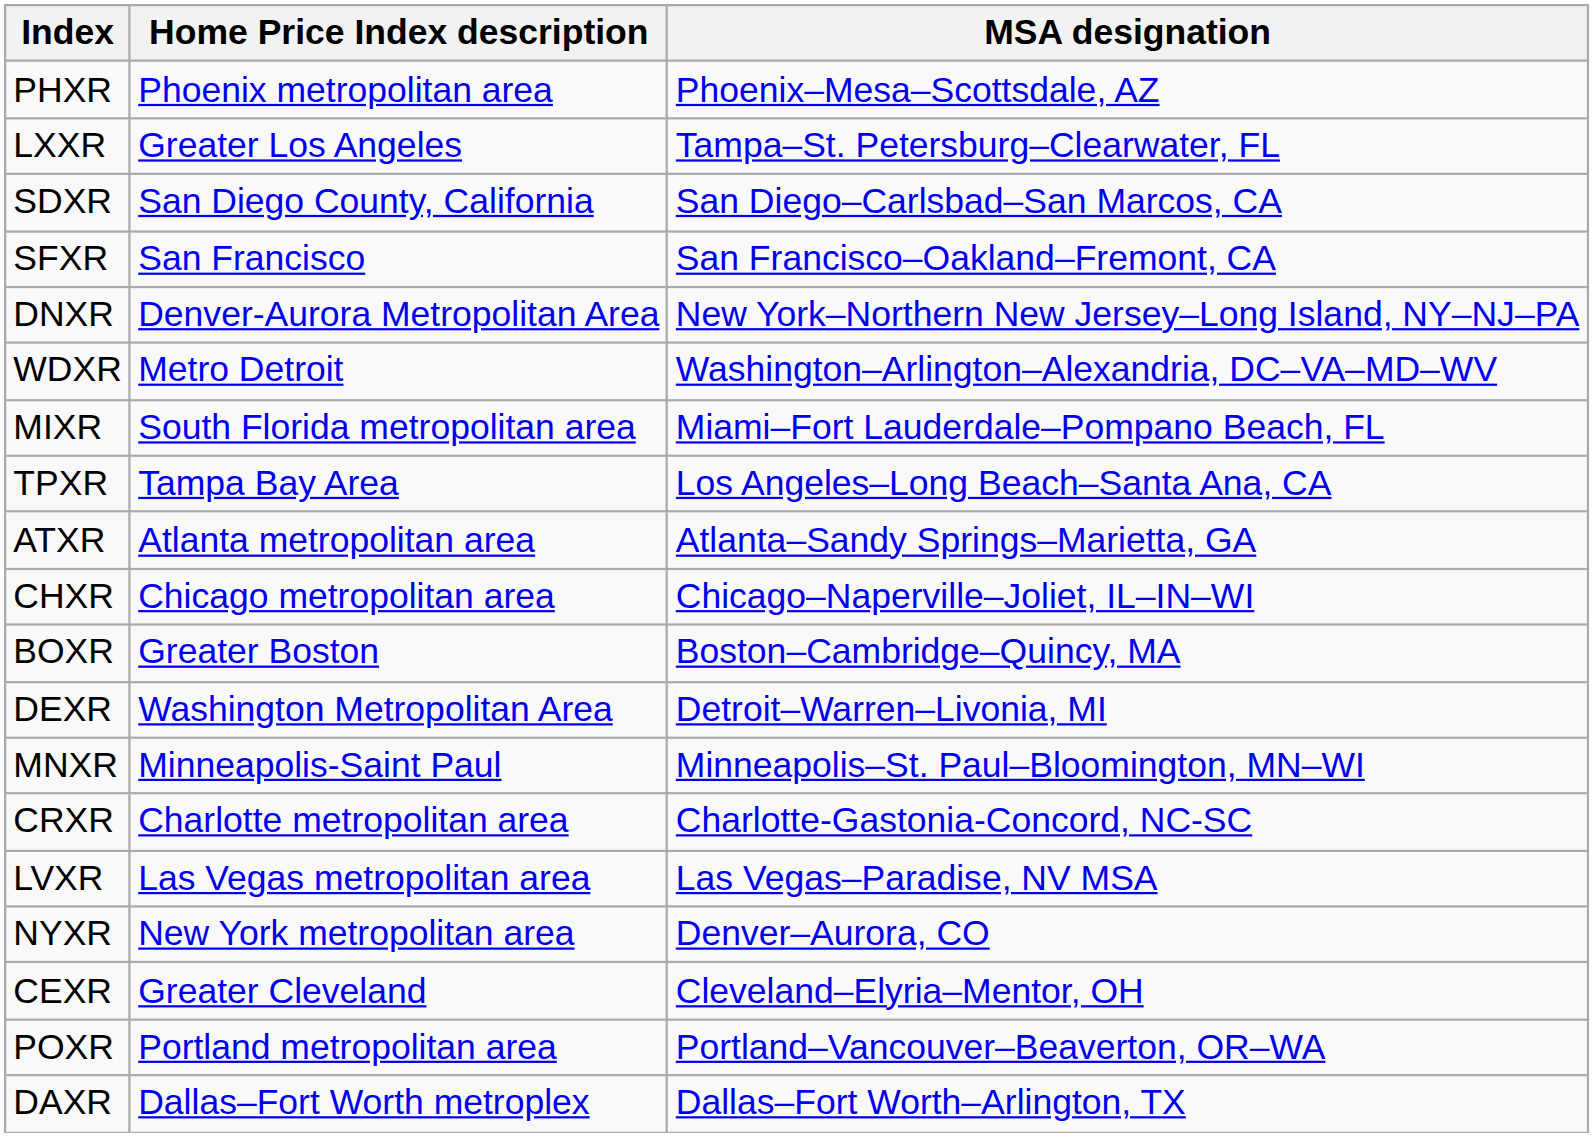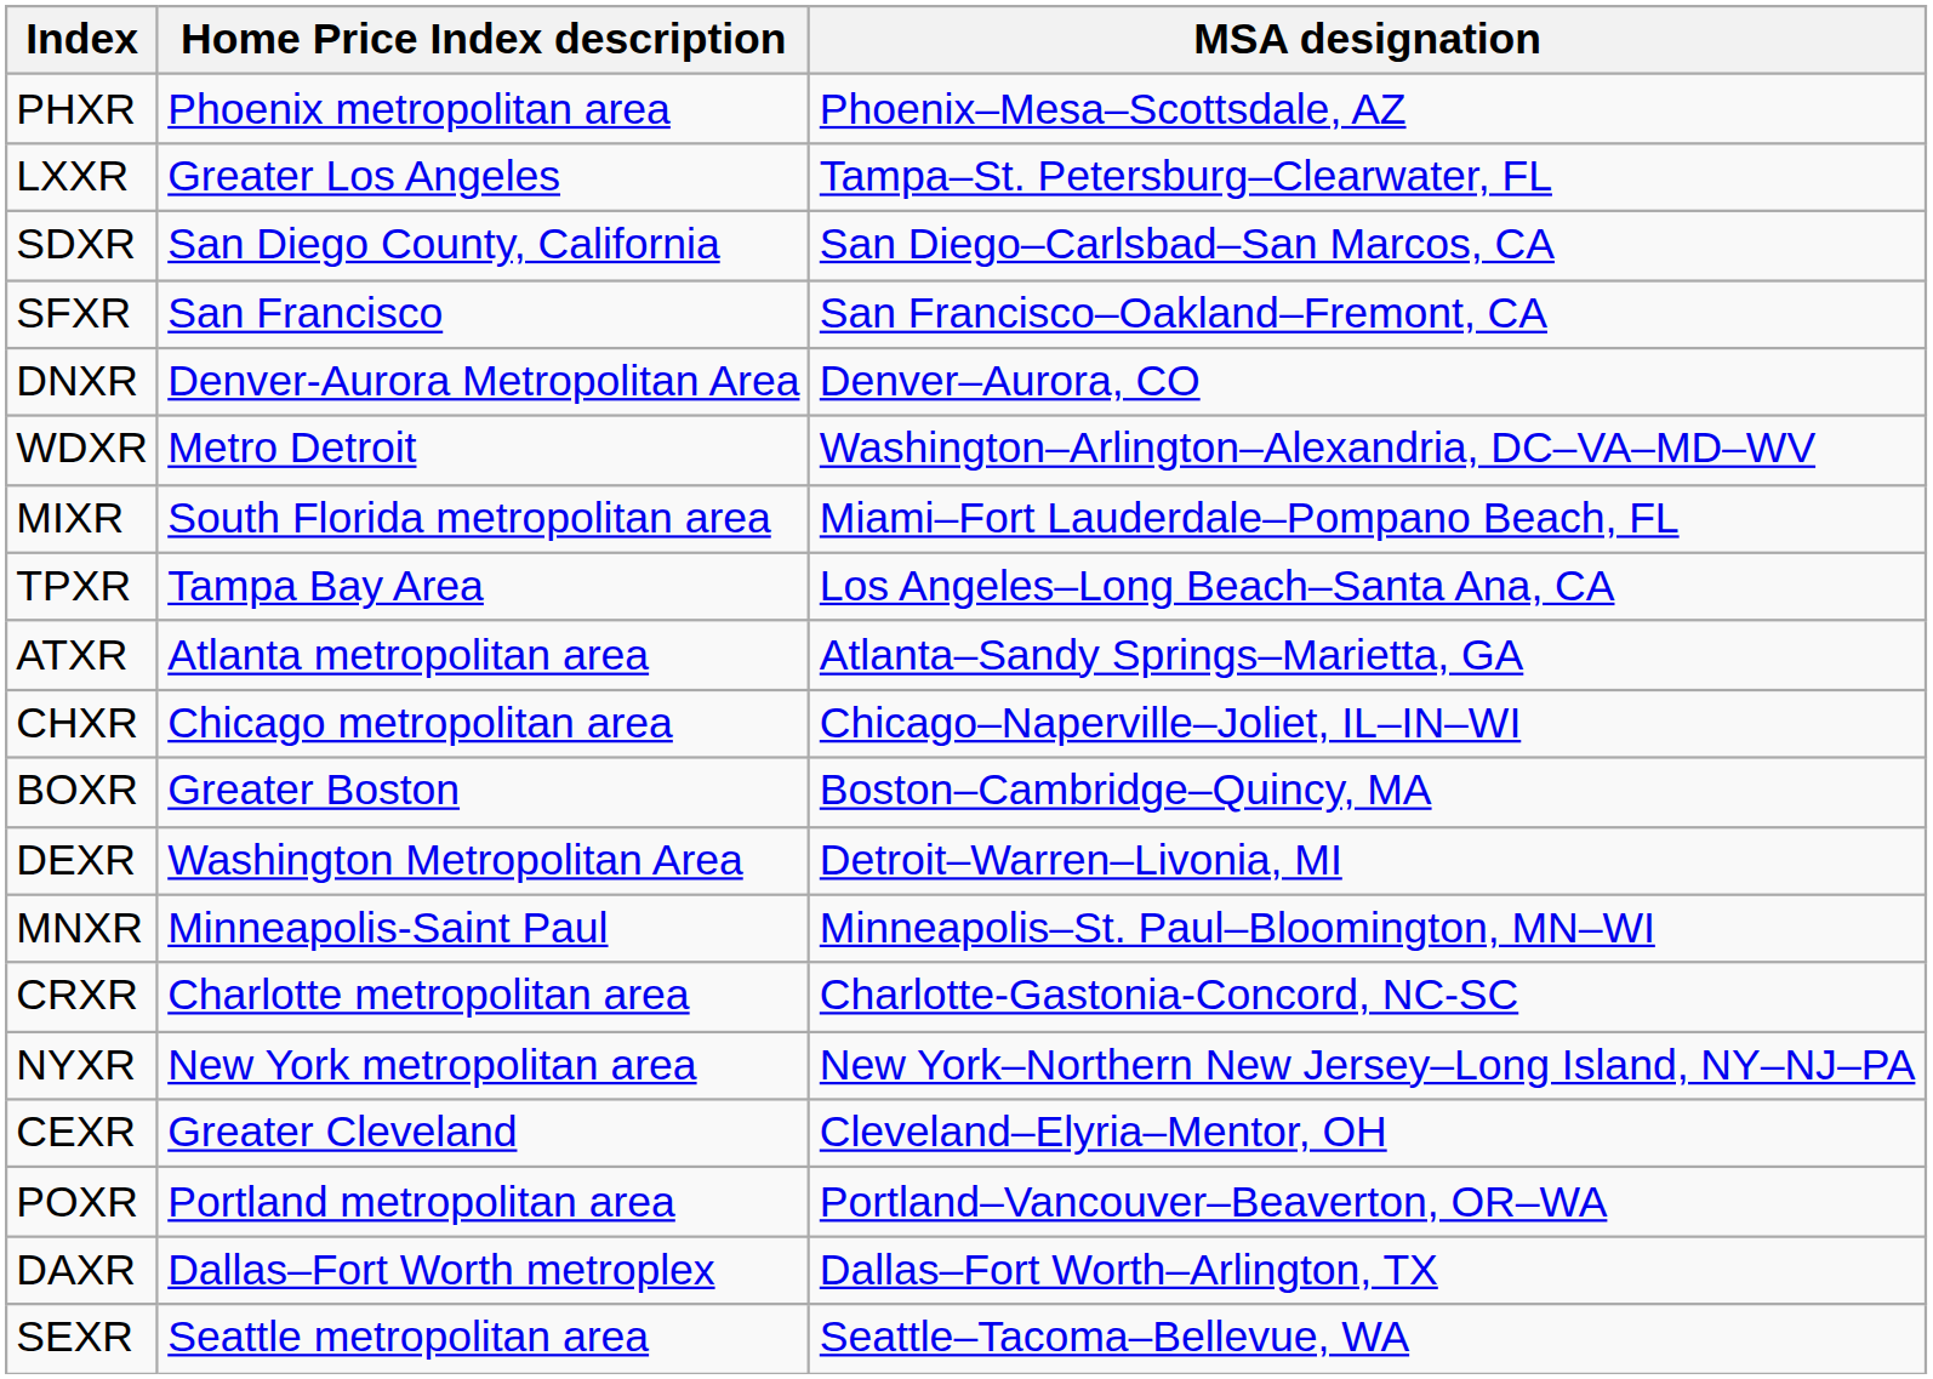DNXR | MSA designation: New York–Northern New Jersey–Long Island, NY–NJ–PA -> Denver–Aurora, CO
- row: LVXR | Las Vegas metropolitan area | Las Vegas–Paradise, NV MSA
NYXR | MSA designation: Denver–Aurora, CO -> New York–Northern New Jersey–Long Island, NY–NJ–PA
+ row: SEXR | Seattle metropolitan area | Seattle–Tacoma–Bellevue, WA
